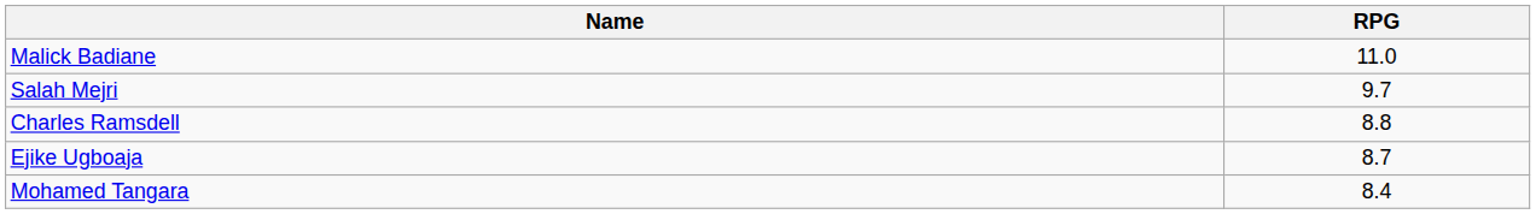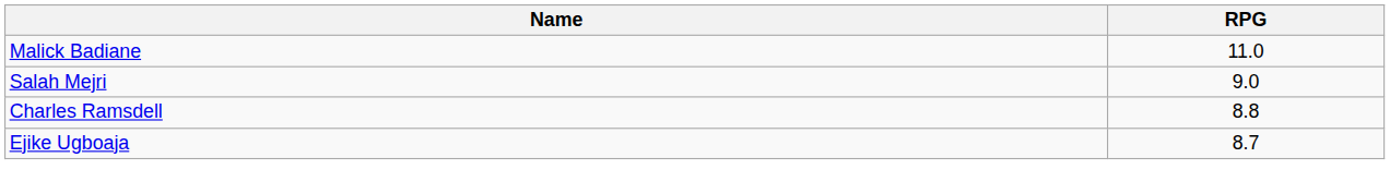Salah Mejri | RPG: 9.7 -> 9.0
- row: Mohamed Tangara | 8.4
